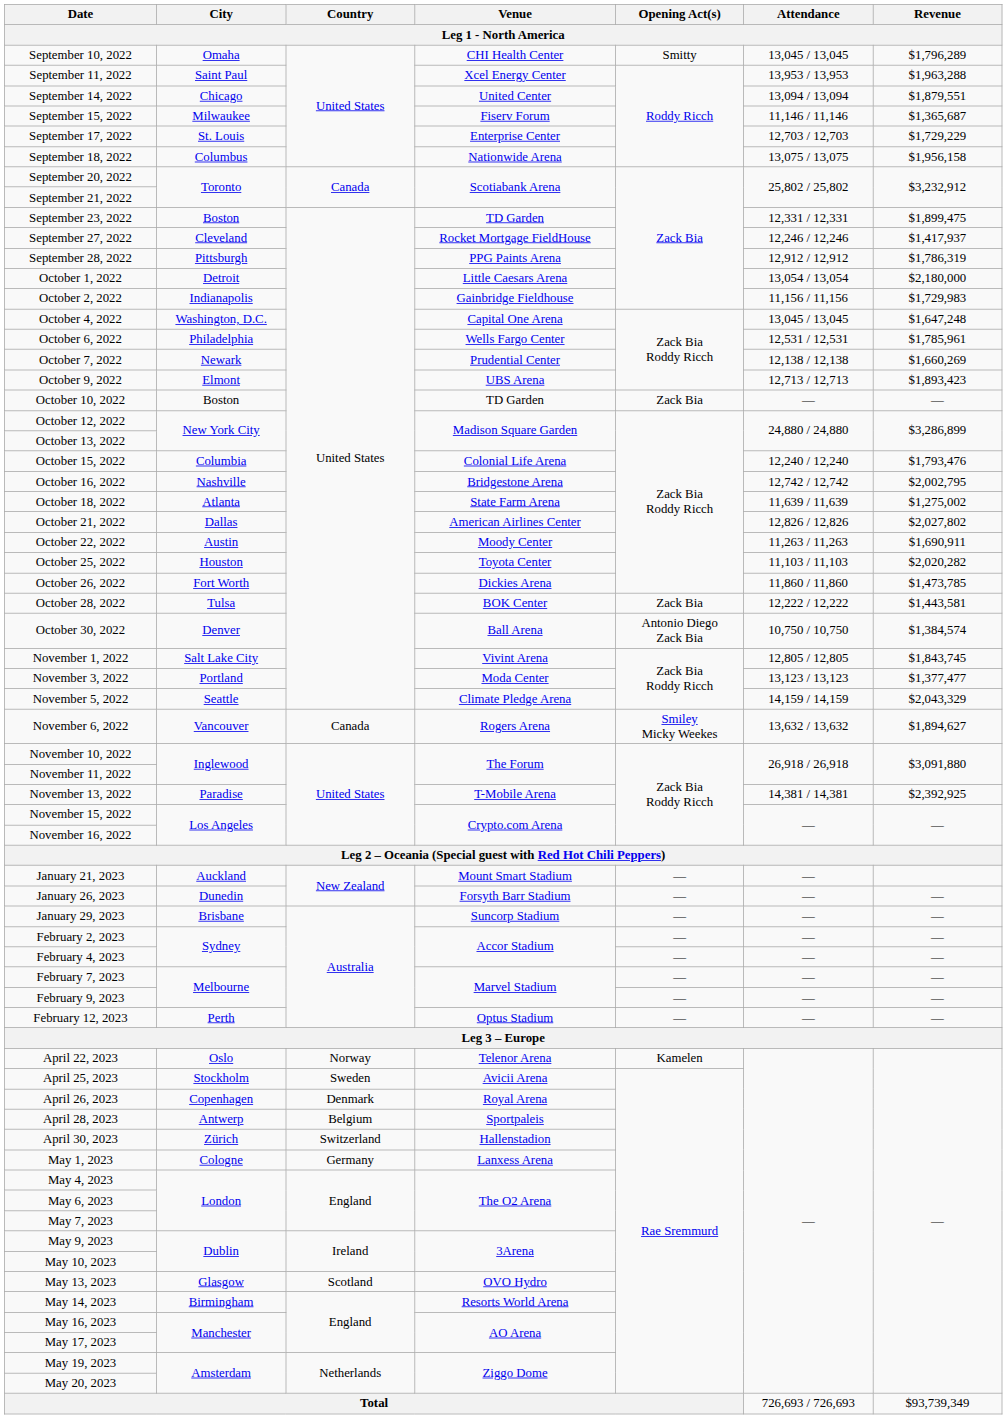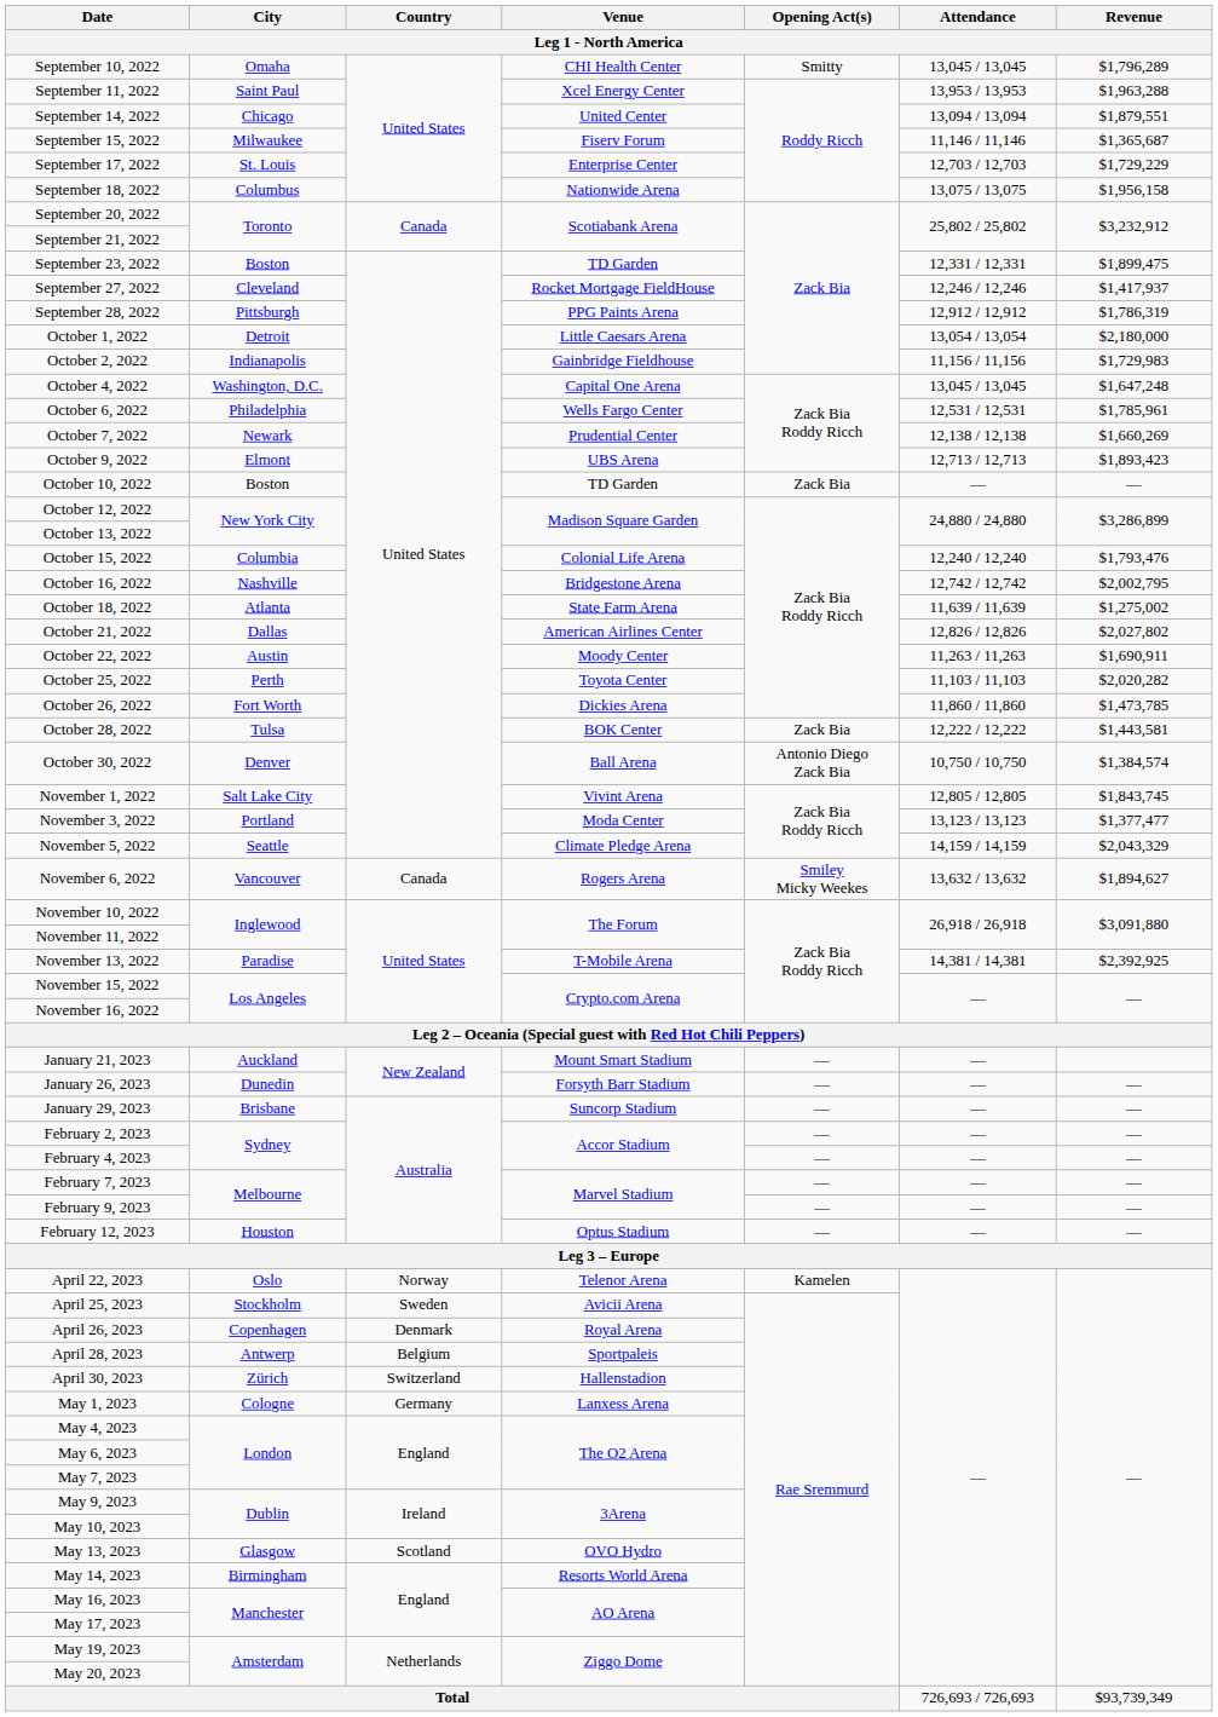October 25, 2022 | City: Houston -> Perth
February 12, 2023 | City: Perth -> Houston
